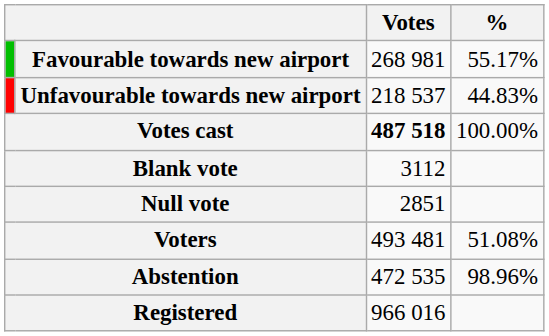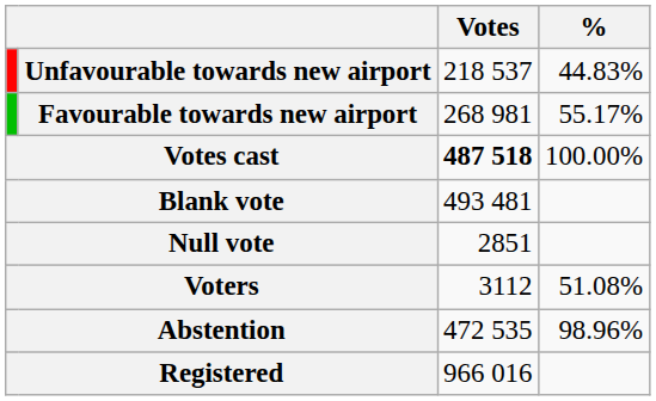rows swapped: Favourable towards new airport <-> Unfavourable towards new airport
Blank vote | Votes: 3112 -> 493 481
Voters | Votes: 493 481 -> 3112
